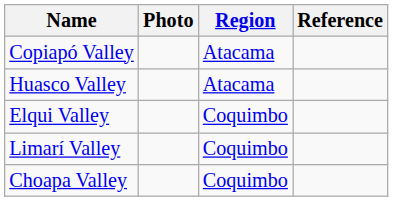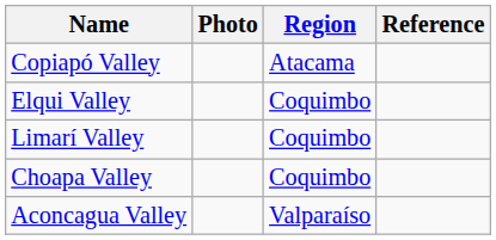- row: Huasco Valley | Atacama
+ row: Aconcagua Valley | Valparaíso
